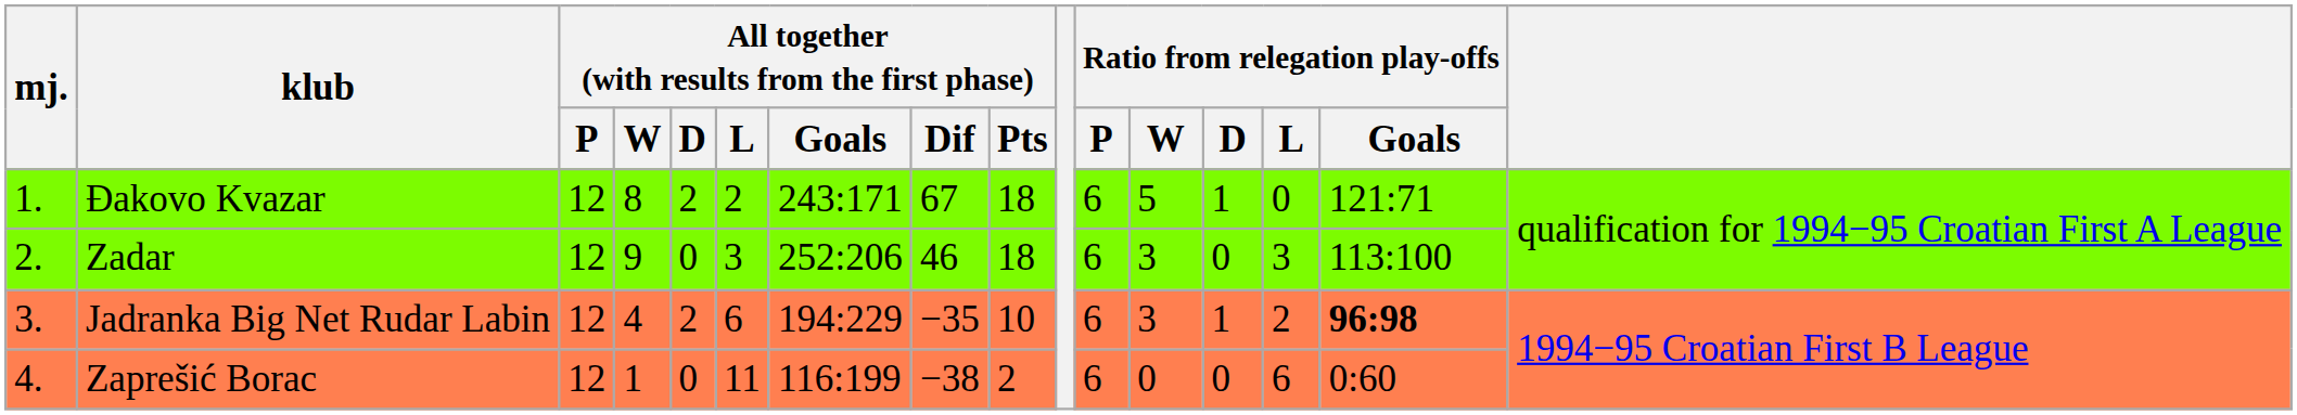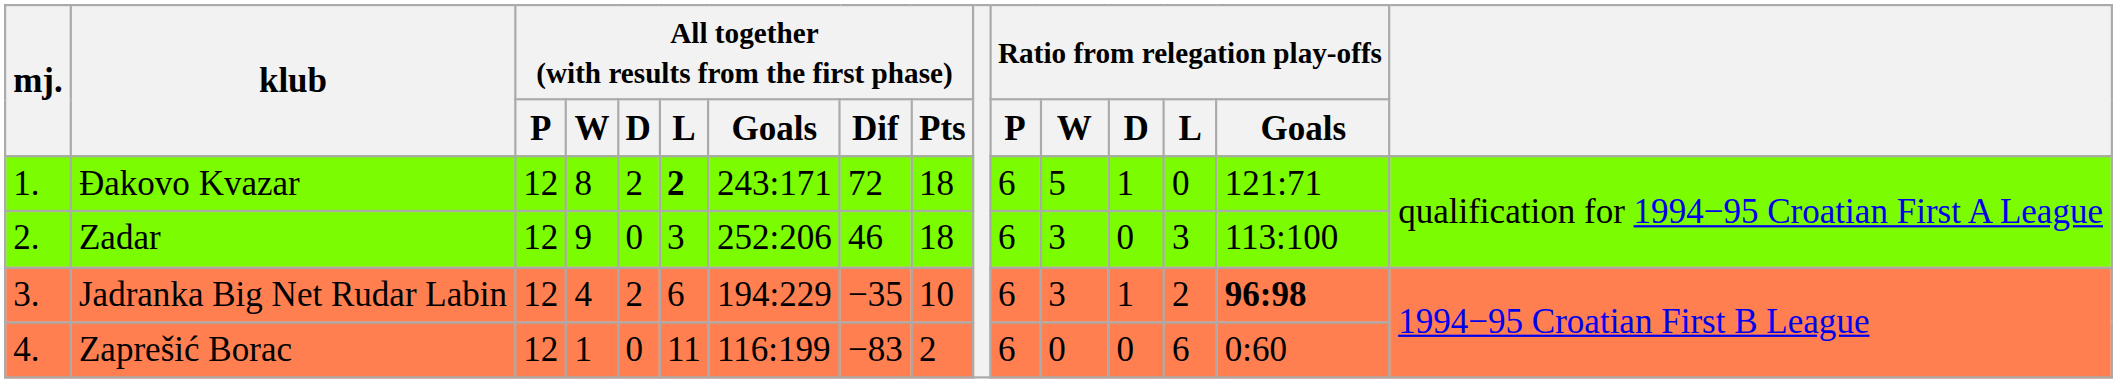Đakovo Kvazar | All together (with results from the first phase) / L: normal -> bold
Đakovo Kvazar | All together (with results from the first phase) / Dif: 67 -> 72
Zaprešić Borac | All together (with results from the first phase) / Dif: −38 -> −83
